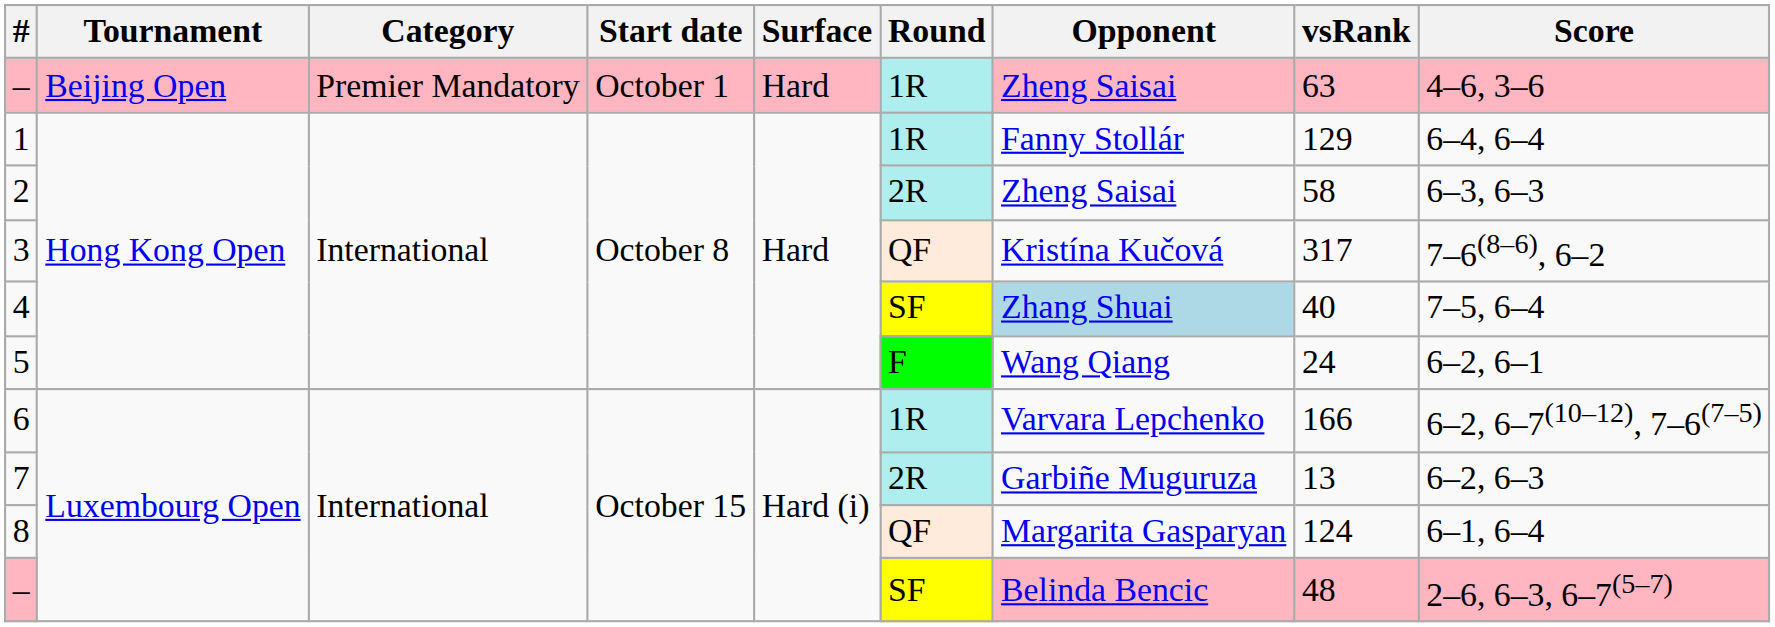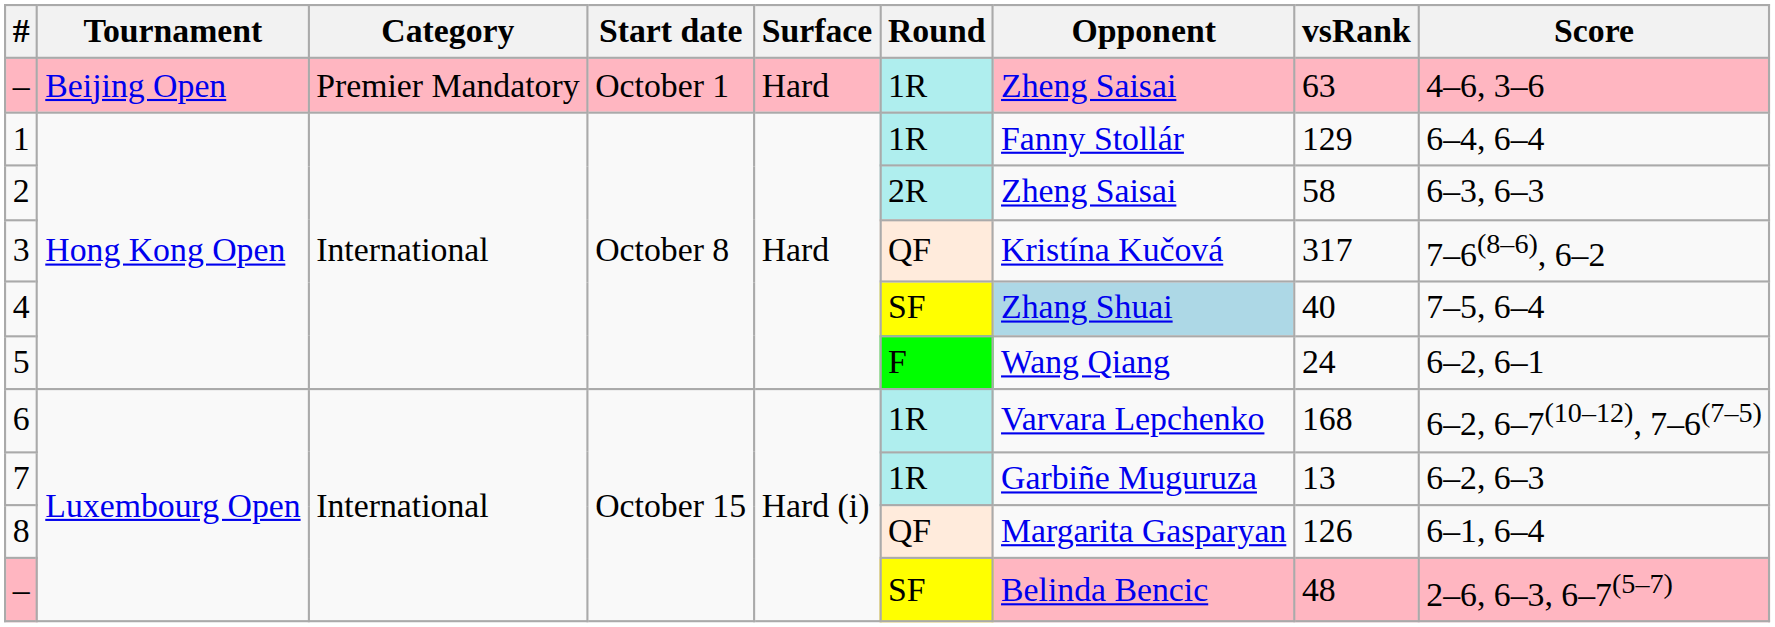6 | vsRank: 166 -> 168
7 | Round: 2R -> 1R
8 | vsRank: 124 -> 126
